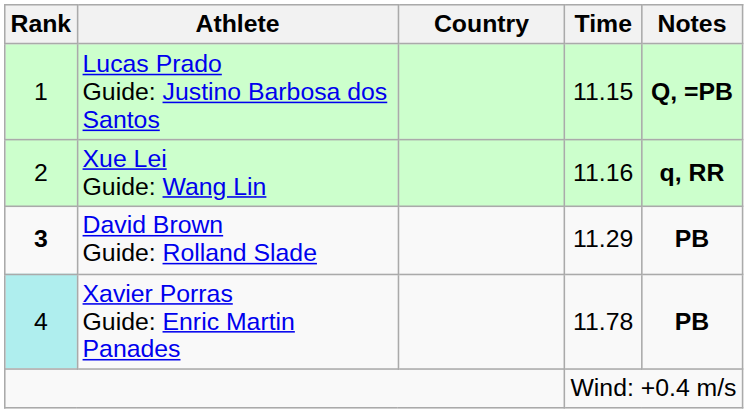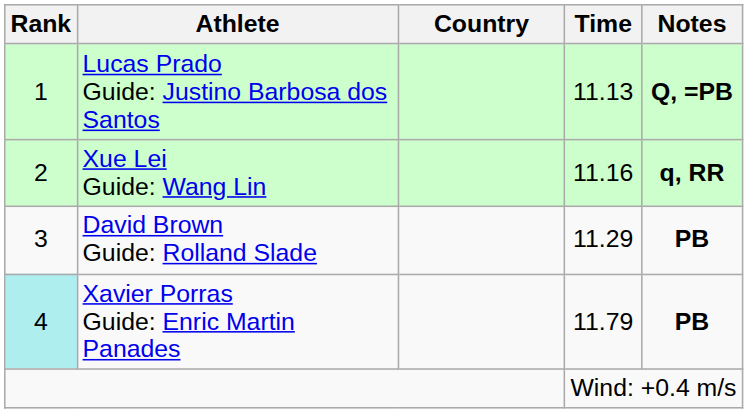Lucas Prado Guide: Justino Barbosa dos Santos | Time: 11.15 -> 11.13
David Brown Guide: Rolland Slade | Rank: bold -> normal
Xavier Porras Guide: Enric Martin Panades | Time: 11.78 -> 11.79
